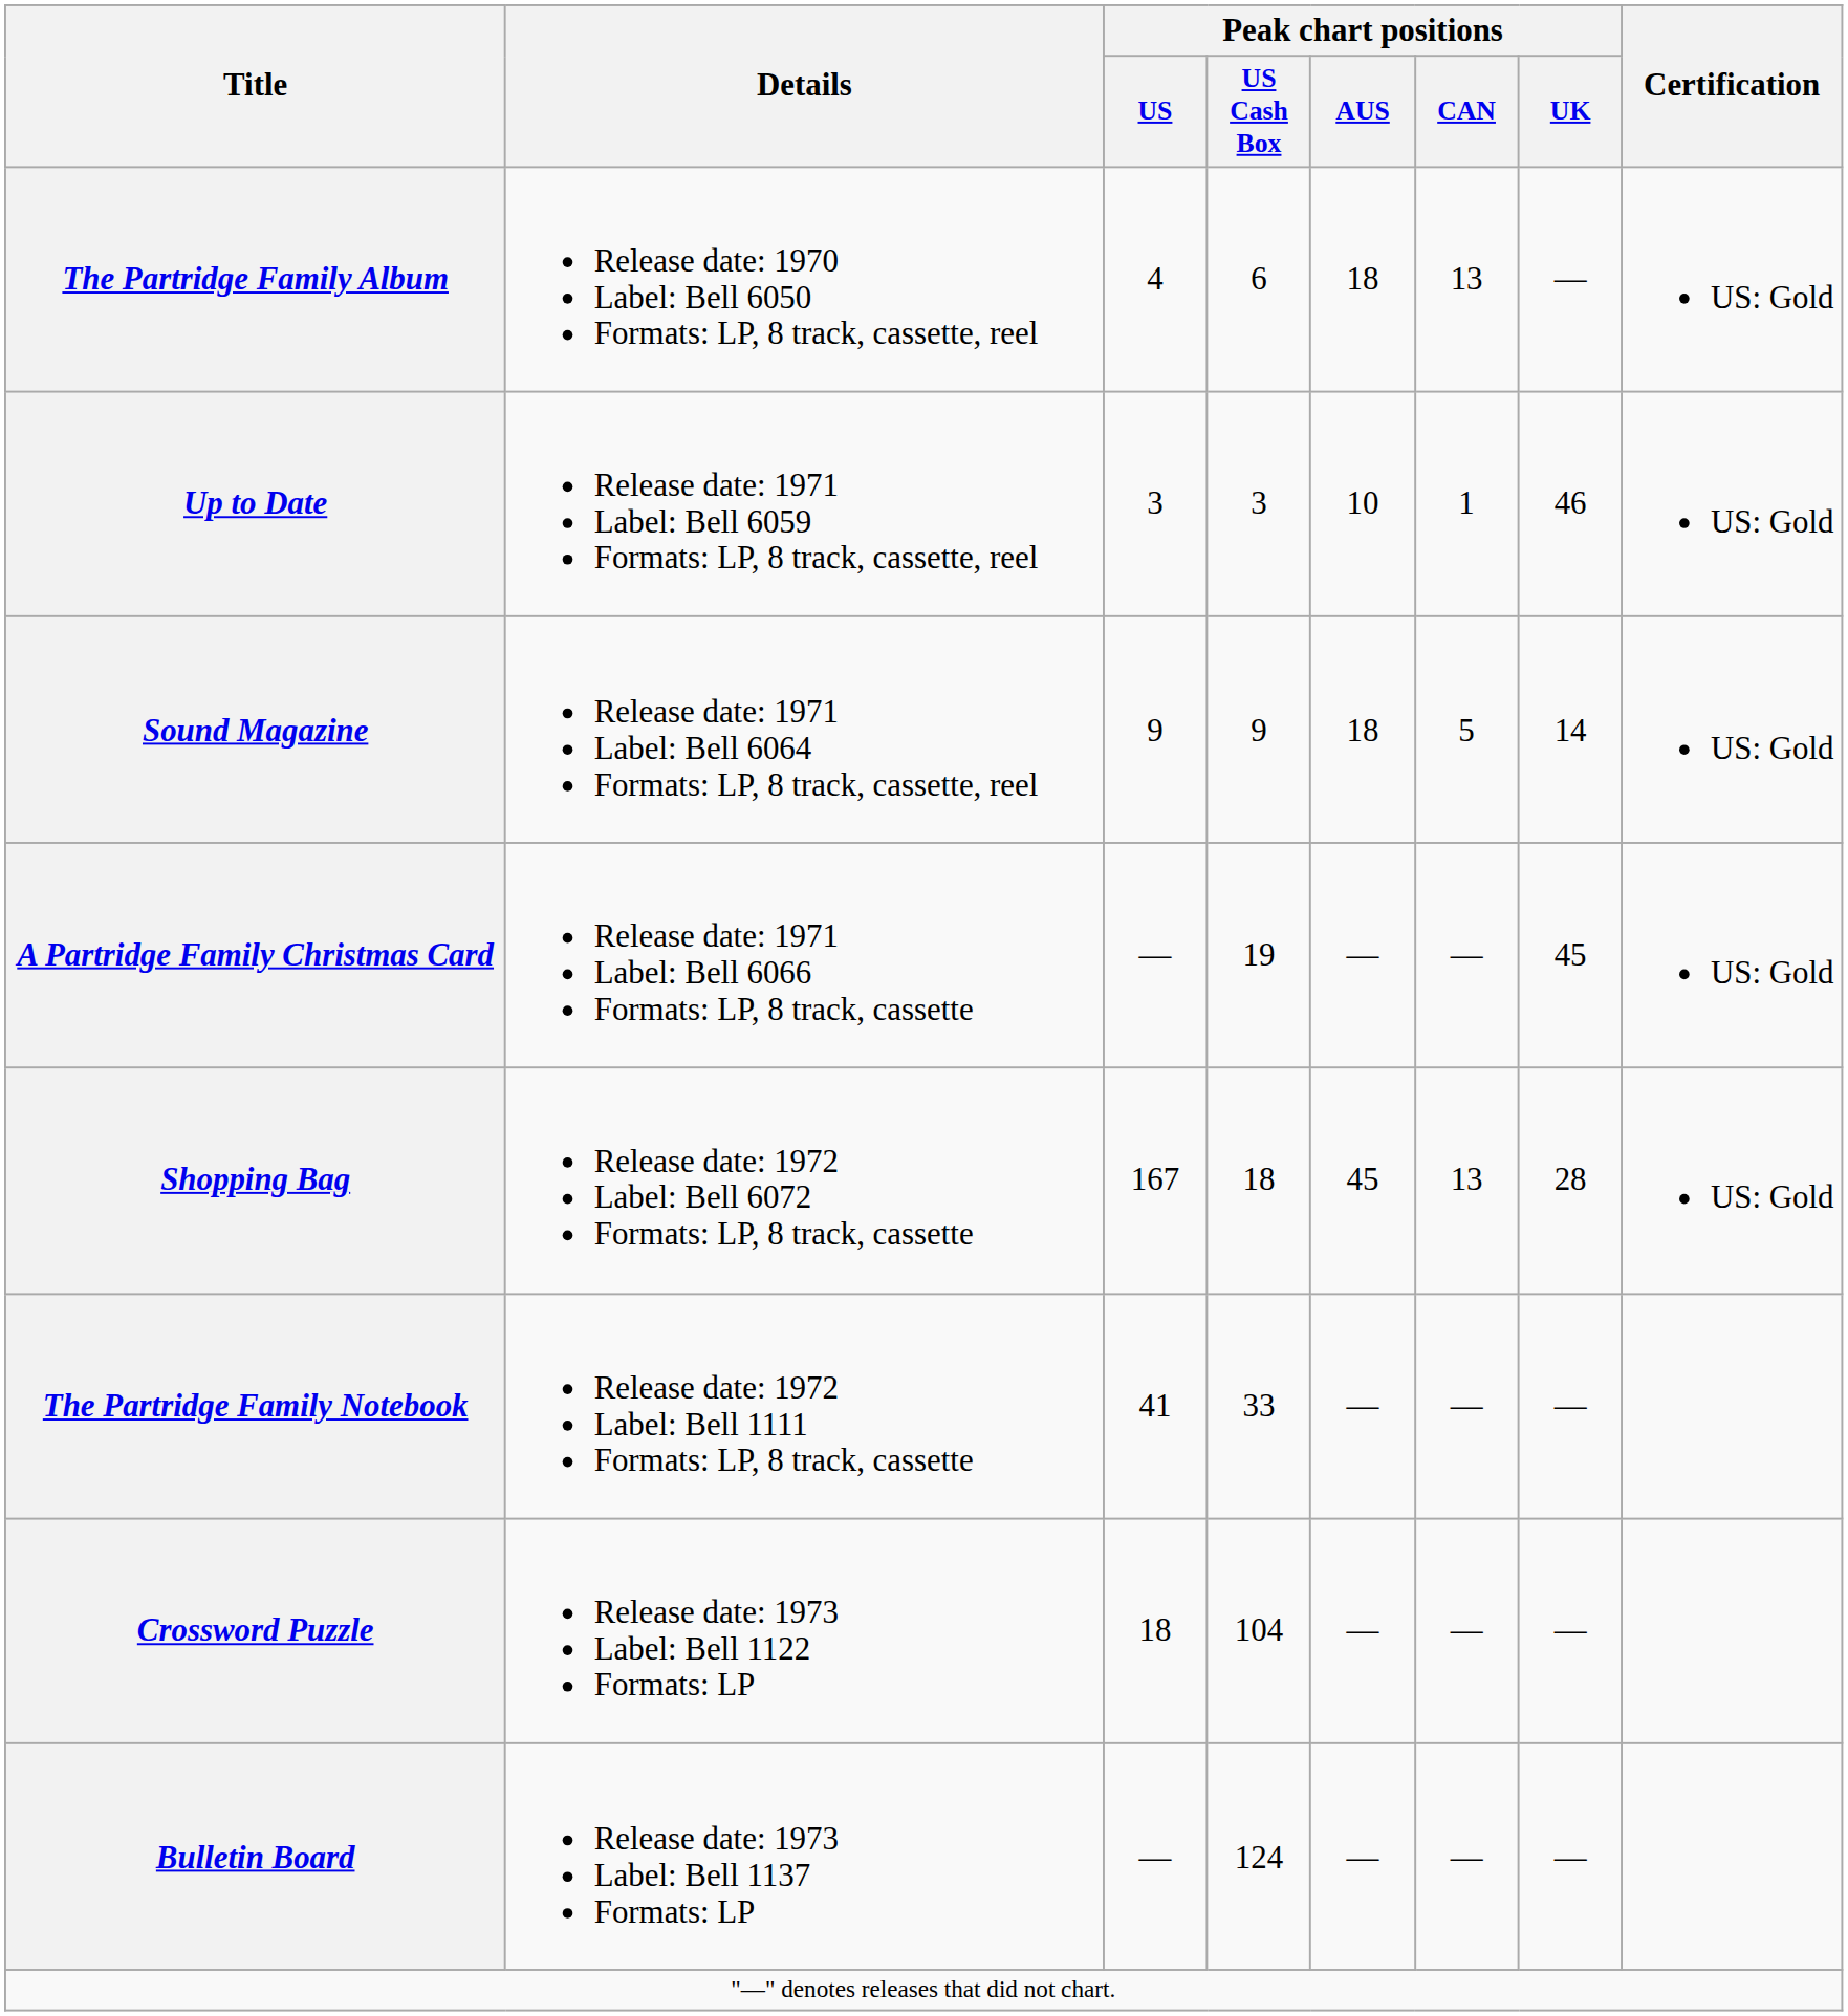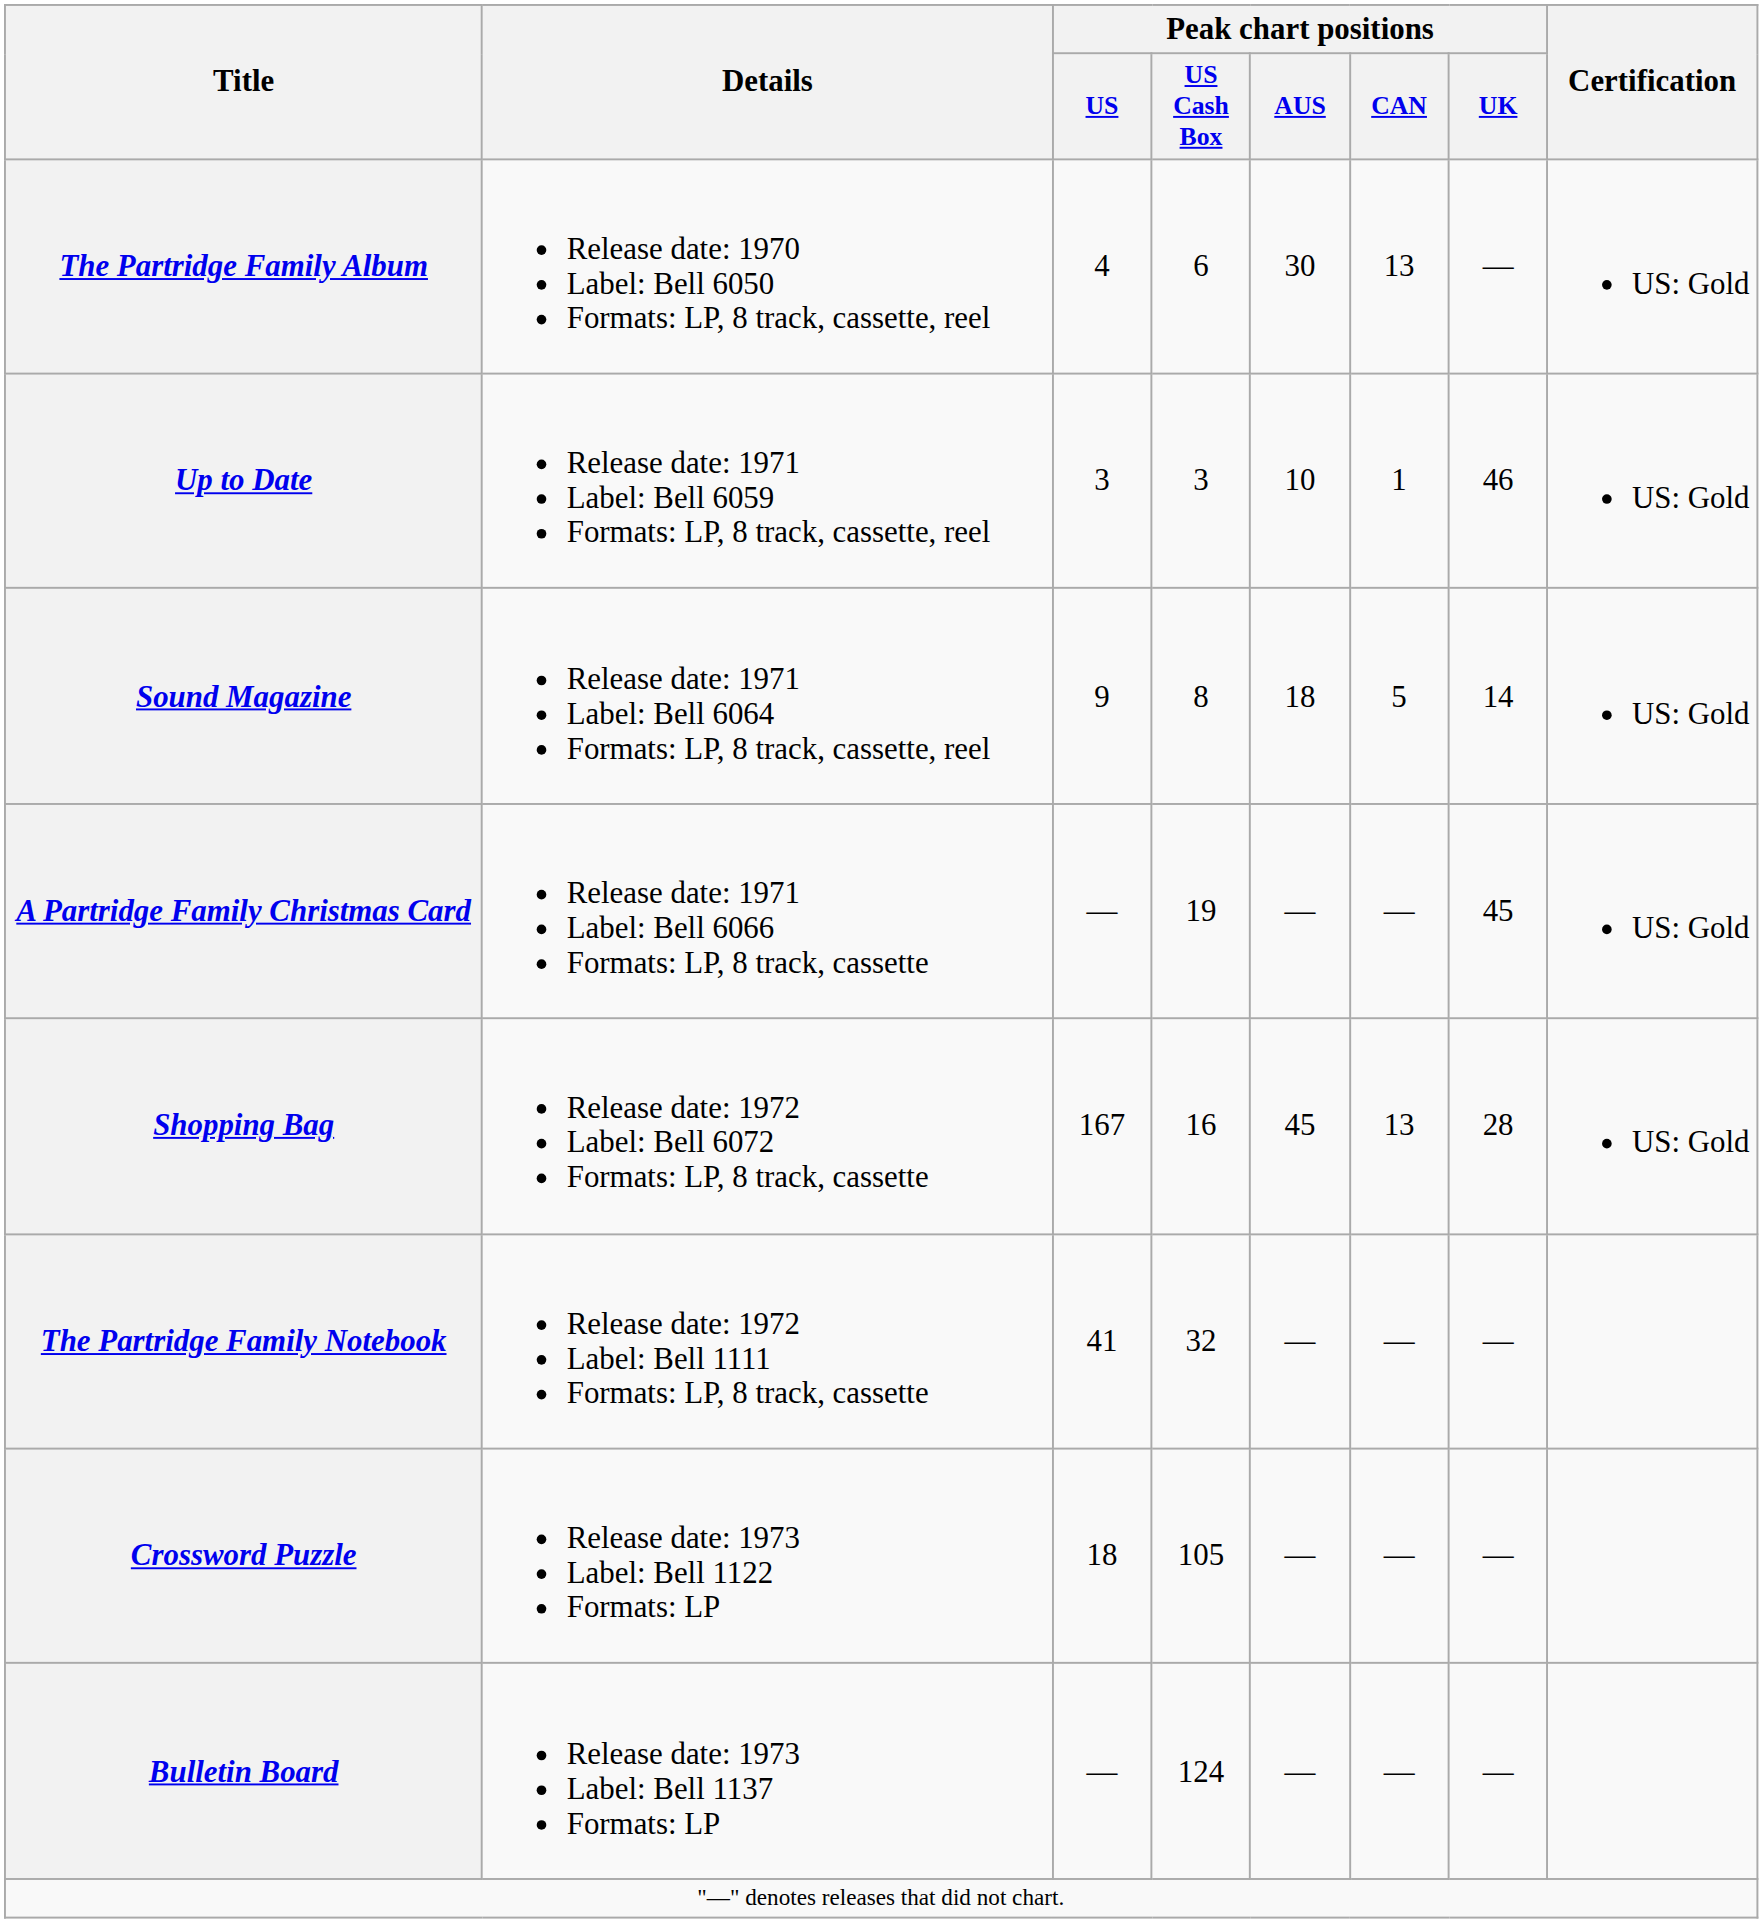The Partridge Family Album | Peak chart positions / AUS: 18 -> 30
Sound Magazine | Peak chart positions / US Cash Box: 9 -> 8
Shopping Bag | Peak chart positions / US Cash Box: 18 -> 16
The Partridge Family Notebook | Peak chart positions / US Cash Box: 33 -> 32
Crossword Puzzle | Peak chart positions / US Cash Box: 104 -> 105
